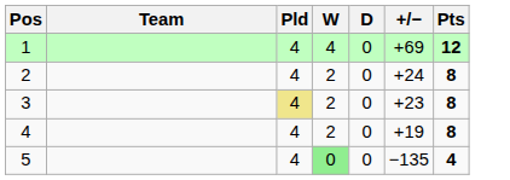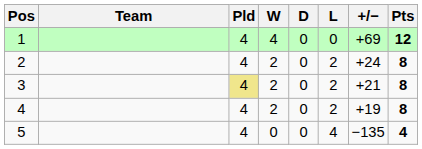+ column: L | 0 | 2 | 2 | 2 | 4
3 | +/−: +23 -> +21
5 | W: lightgreen background -> no background
